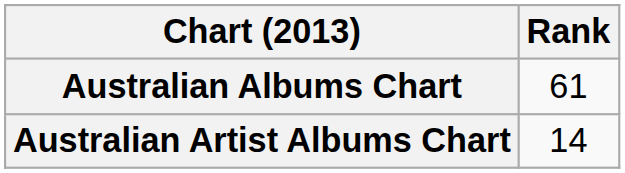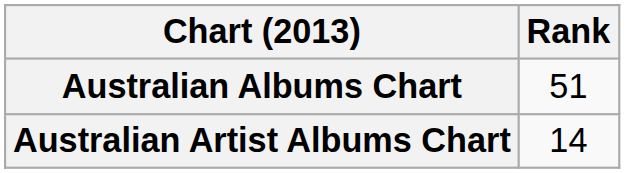Australian Albums Chart | Rank: 61 -> 51
